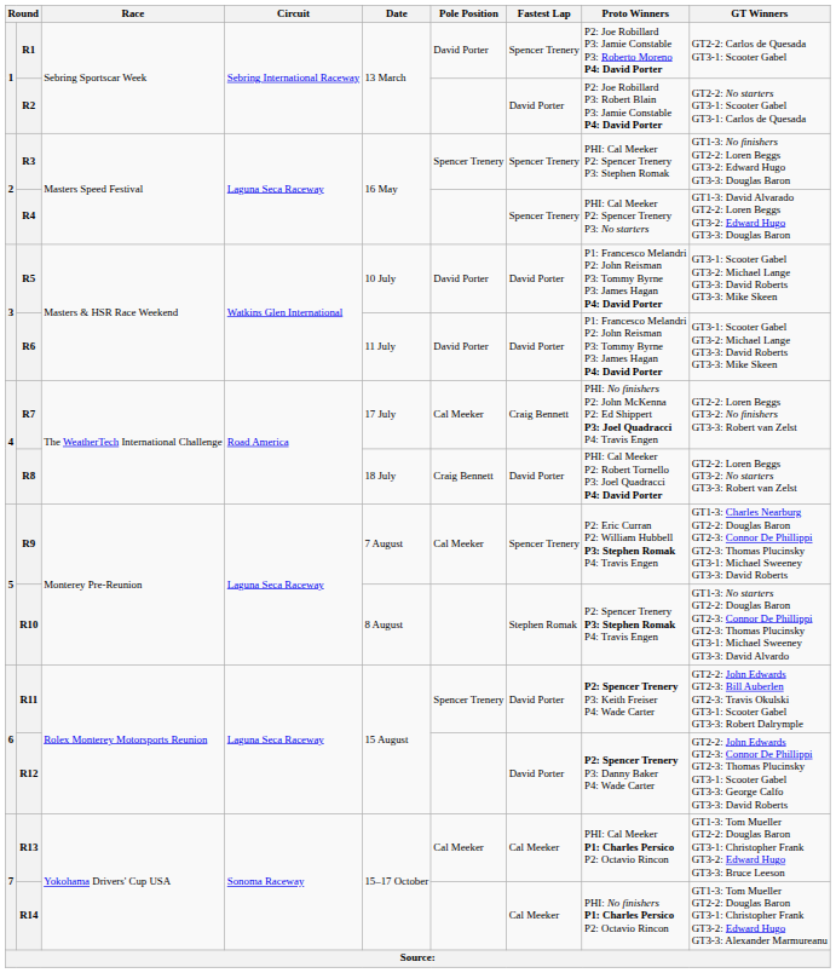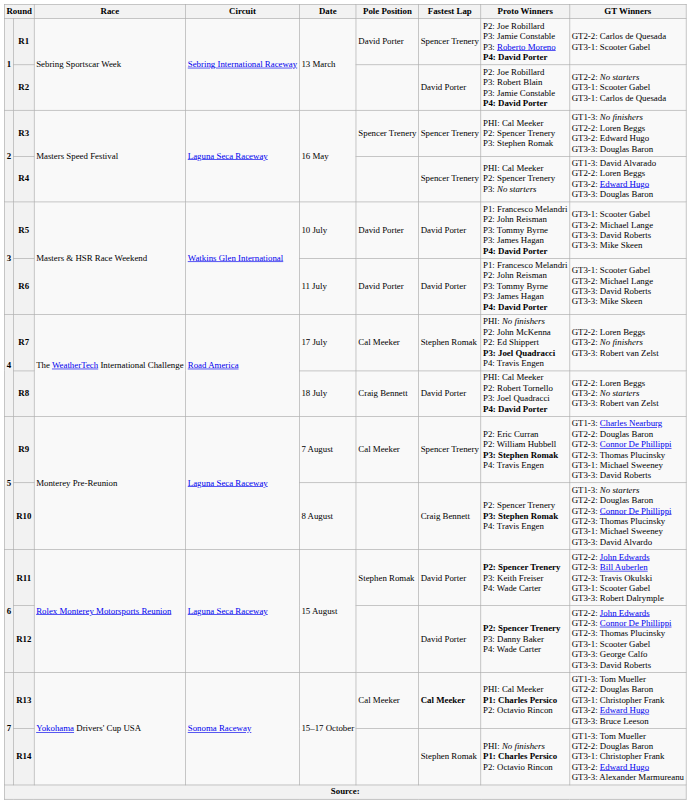R7 | Fastest Lap: Craig Bennett -> Stephen Romak
R10 | Fastest Lap: Stephen Romak -> Craig Bennett
R11 | Pole Position: Spencer Trenery -> Stephen Romak
R13 | Fastest Lap: normal -> bold
R14 | Fastest Lap: Cal Meeker -> Stephen Romak
